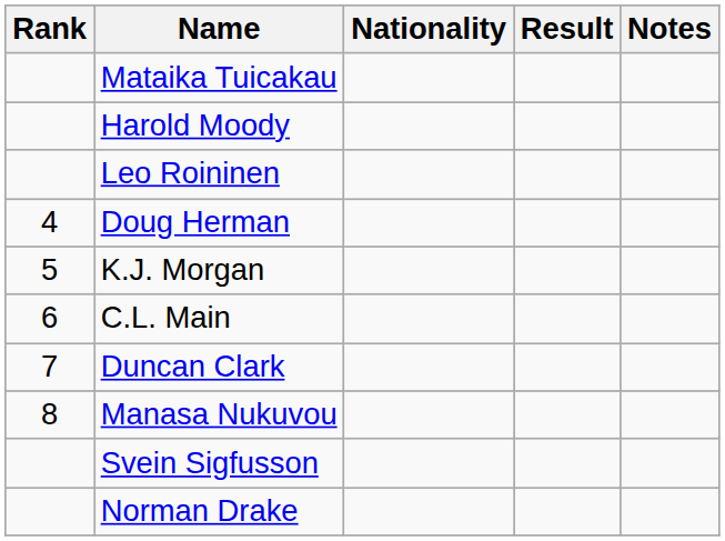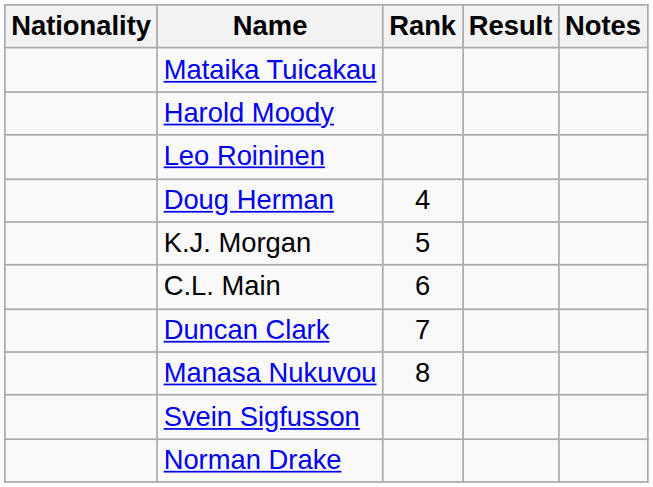columns swapped: Rank <-> Nationality
